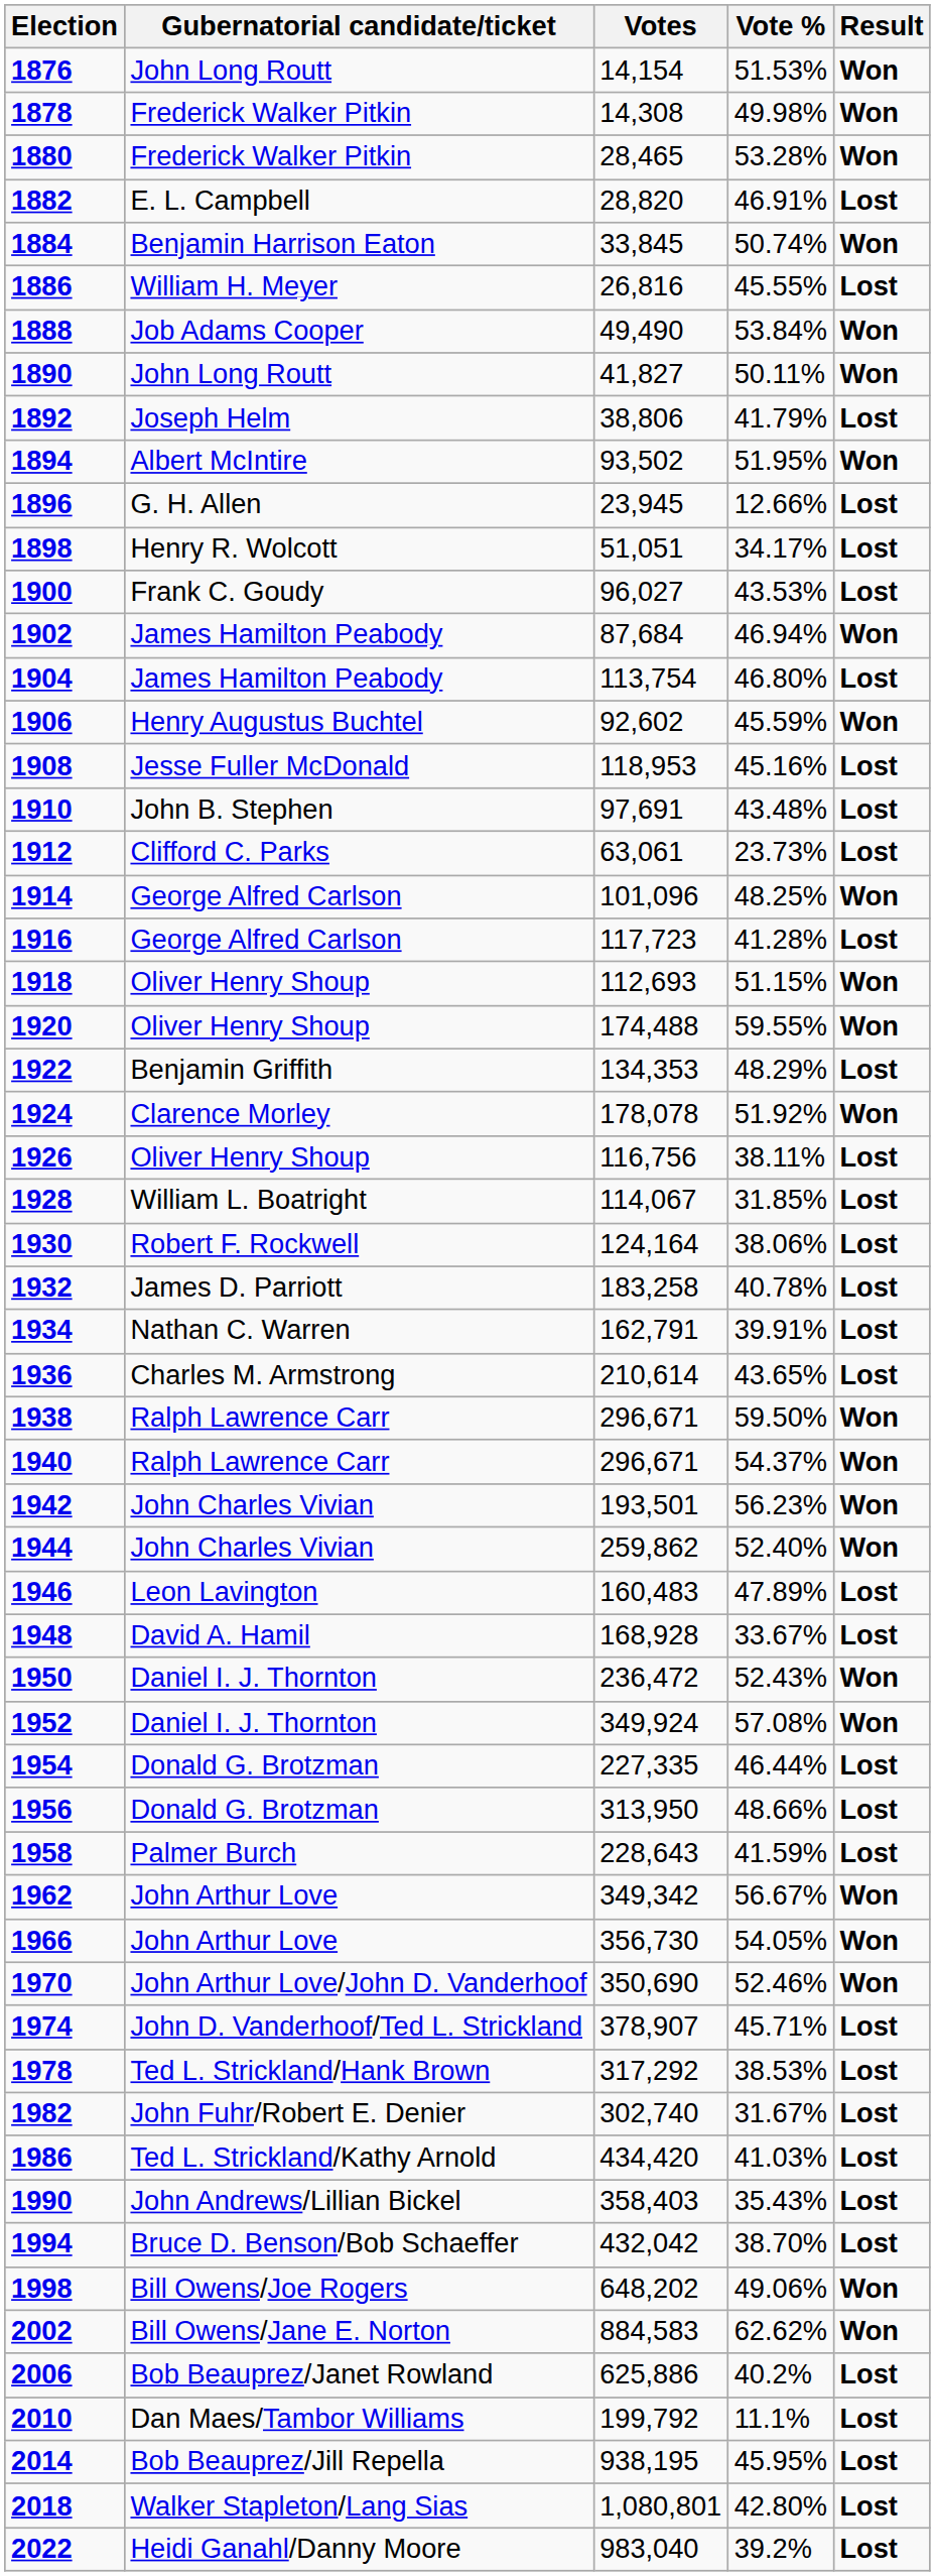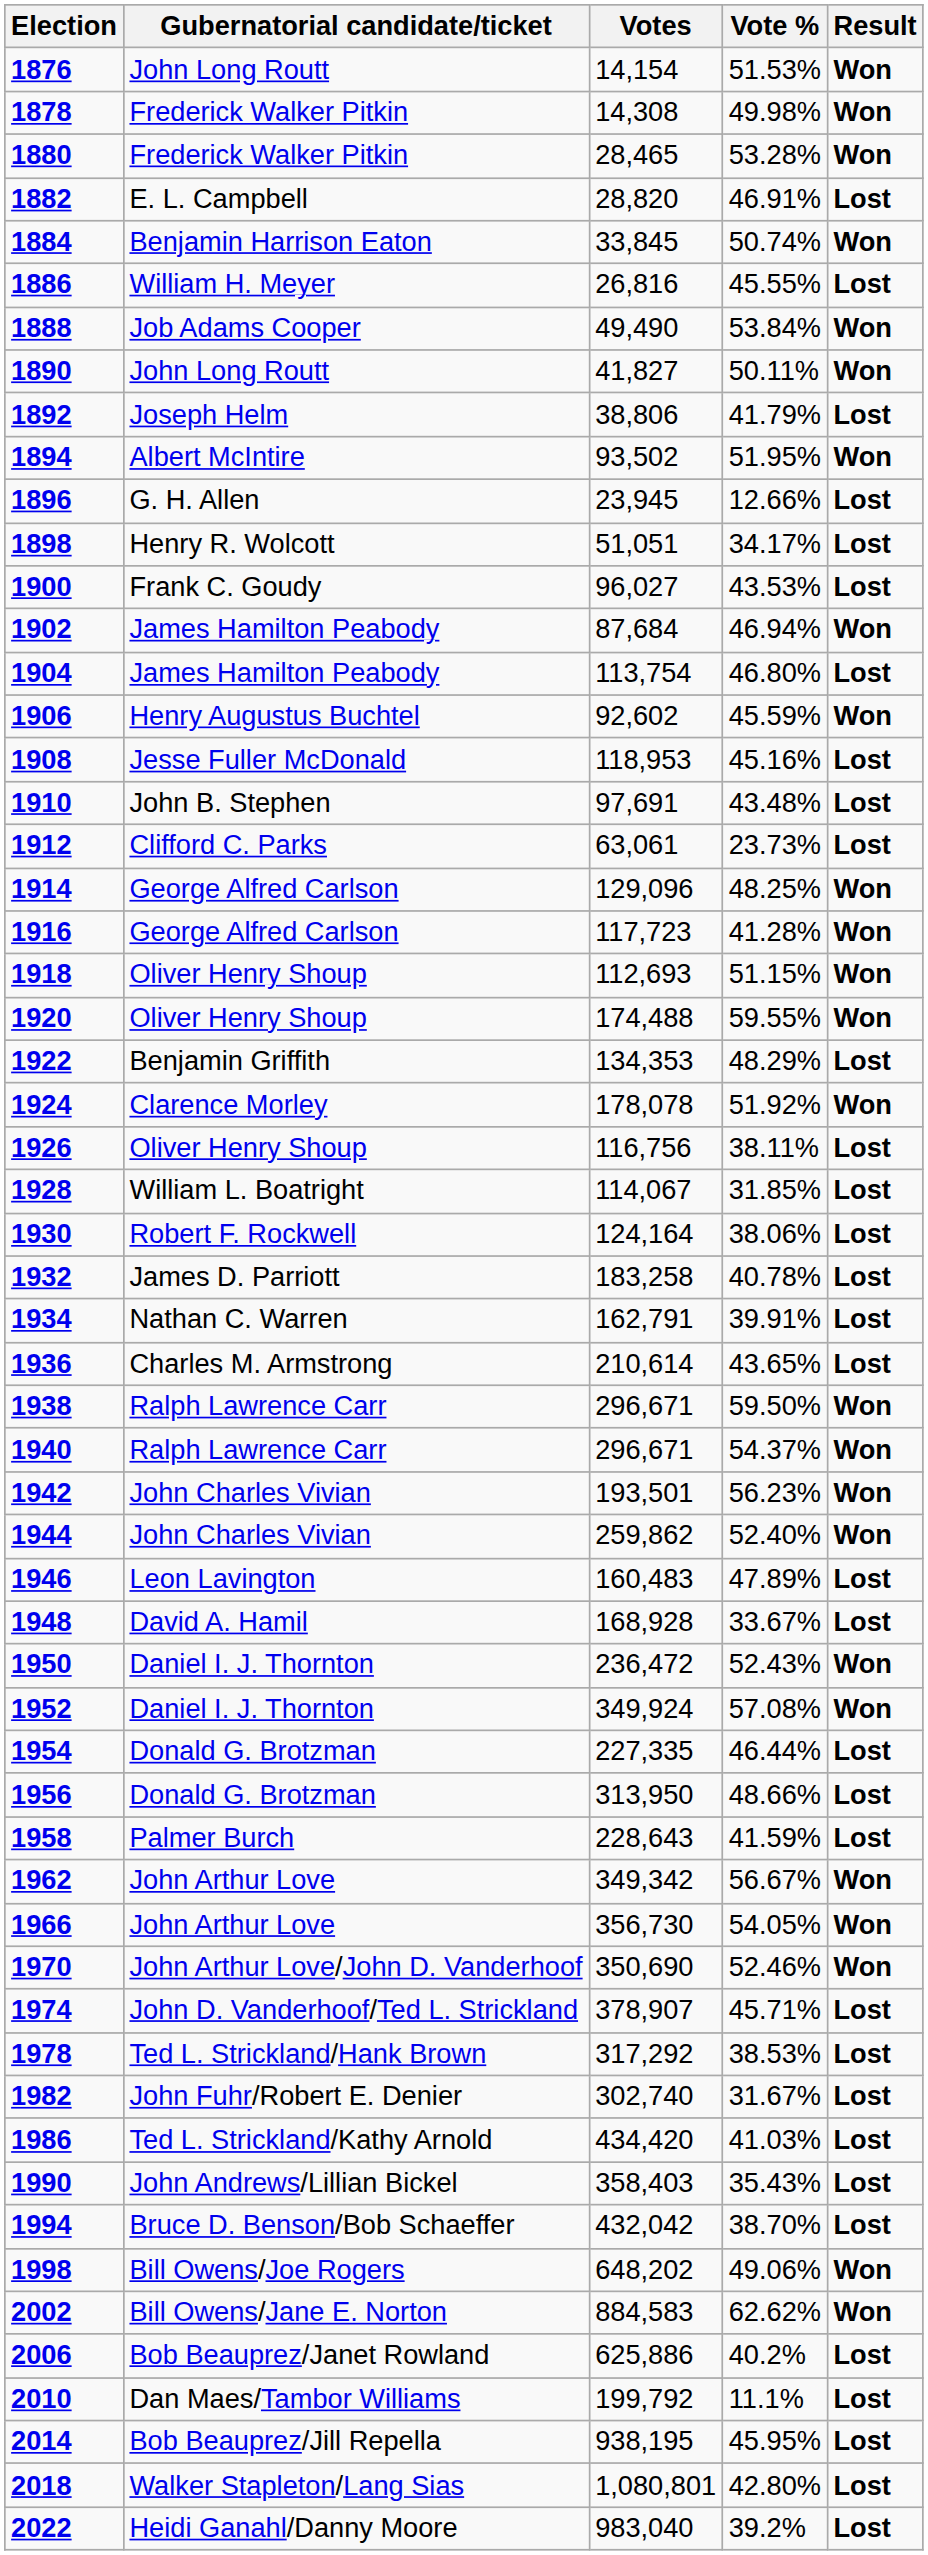1914 | Votes: 101,096 -> 129,096
1916 | Result: Lost -> Won
